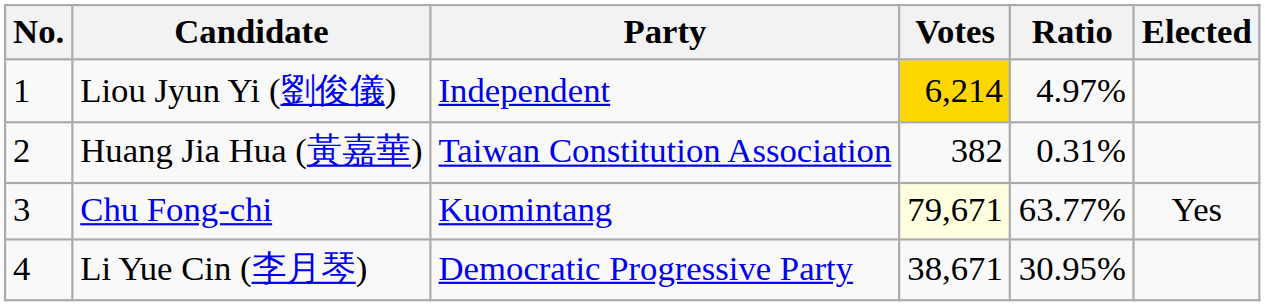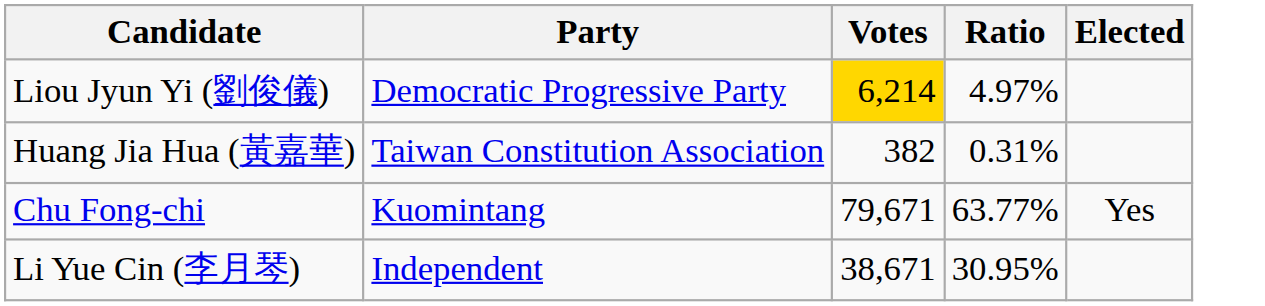- column: No. | 1 | 2 | 3 | 4
Liou Jyun Yi (劉俊儀) | Party: Independent -> Democratic Progressive Party
Chu Fong-chi | Votes: lightyellow background -> no background
Li Yue Cin (李月琴) | Party: Democratic Progressive Party -> Independent
